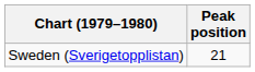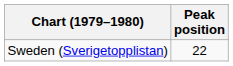Sweden (Sverigetopplistan) | Peak position: 21 -> 22
